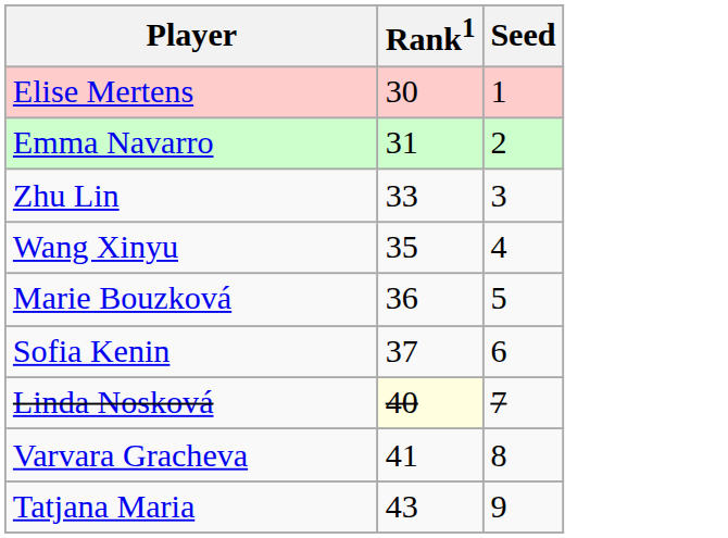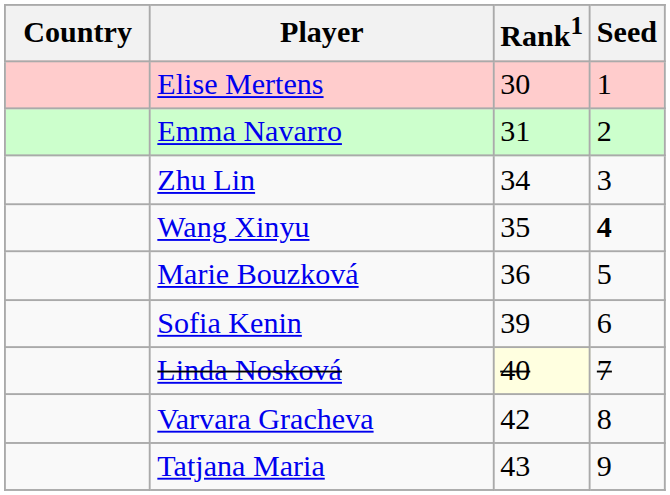+ column: Country
Zhu Lin | Rank1: 33 -> 34
Wang Xinyu | Seed: normal -> bold
Sofia Kenin | Rank1: 37 -> 39
Varvara Gracheva | Rank1: 41 -> 42
